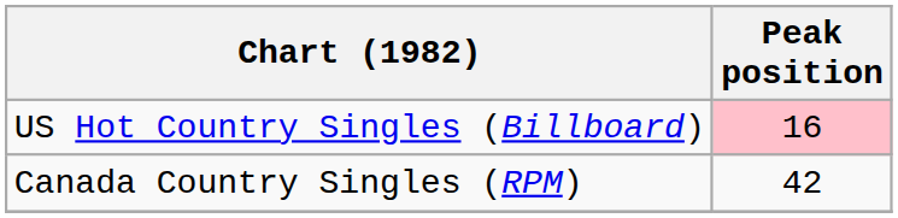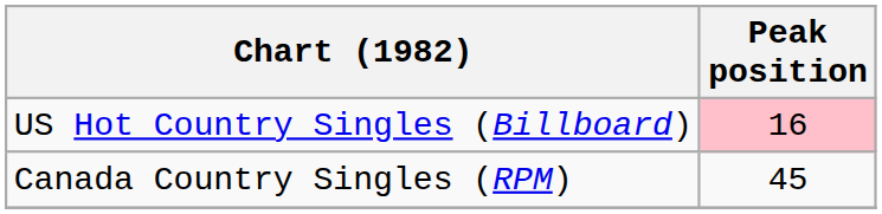Canada Country Singles (RPM) | Peak position: 42 -> 45
